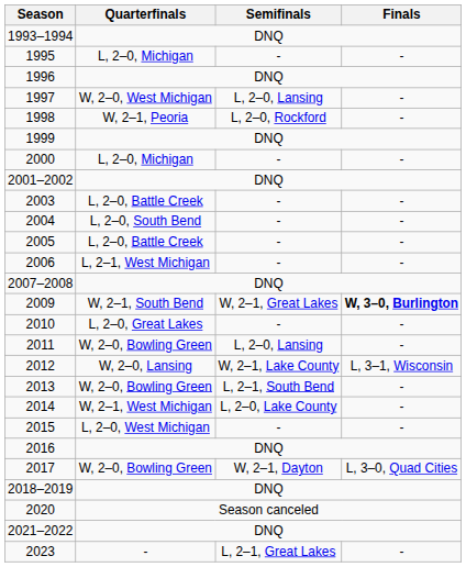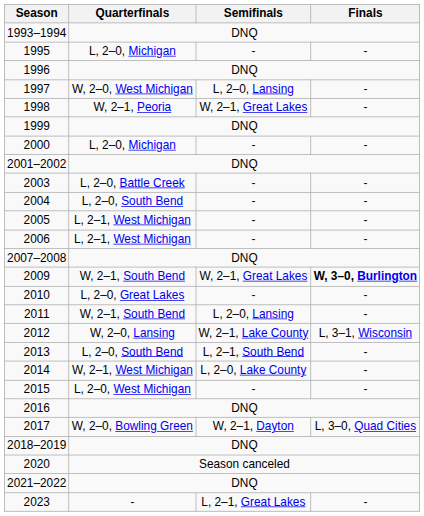1998 | Semifinals: L, 2–0, Rockford -> W, 2–1, Great Lakes
2005 | Quarterfinals: L, 2–0, Battle Creek -> L, 2–1, West Michigan
2011 | Quarterfinals: W, 2–0, Bowling Green -> W, 2–1, South Bend
2013 | Quarterfinals: W, 2–0, Bowling Green -> L, 2–0, South Bend
